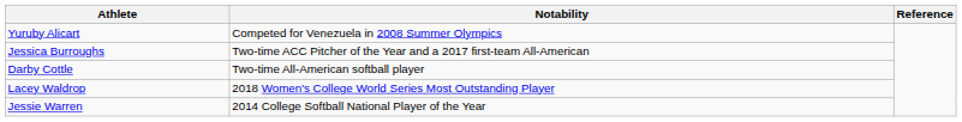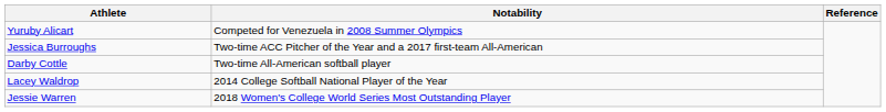Lacey Waldrop | Notability: 2018 Women's College World Series Most Outstanding Player -> 2014 College Softball National Player of the Year
Jessie Warren | Notability: 2014 College Softball National Player of the Year -> 2018 Women's College World Series Most Outstanding Player
